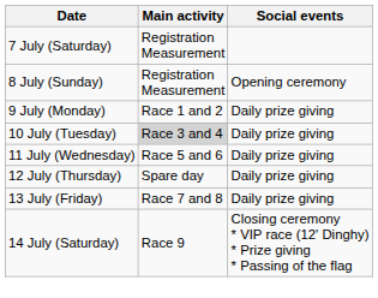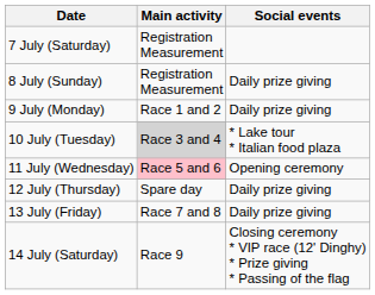8 July (Sunday) | Social events: Opening ceremony -> Daily prize giving
10 July (Tuesday) | Social events: Daily prize giving -> * Lake tour * Italian food plaza
11 July (Wednesday) | Main activity: no background -> pink background
11 July (Wednesday) | Social events: Daily prize giving -> Opening ceremony
